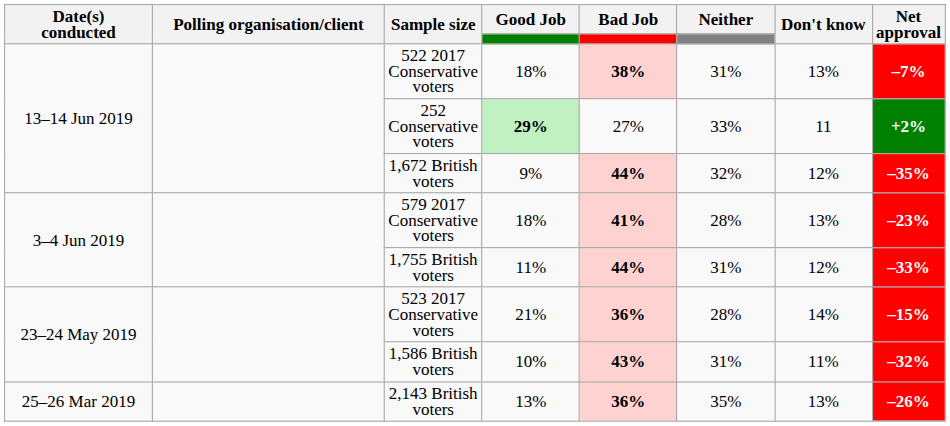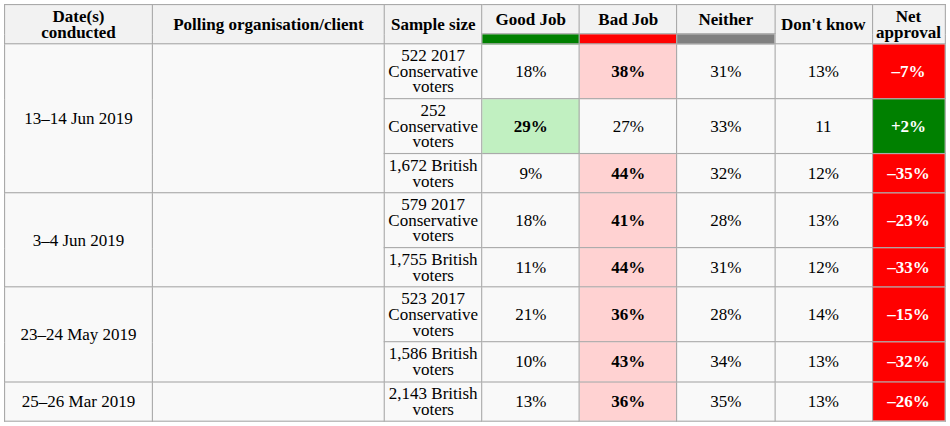1,586 British voters | Neither: 31% -> 34%
1,586 British voters | Don't know: 11% -> 13%
